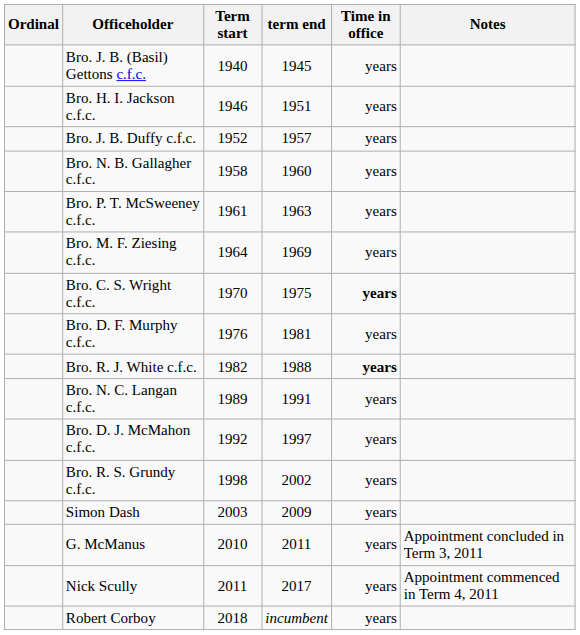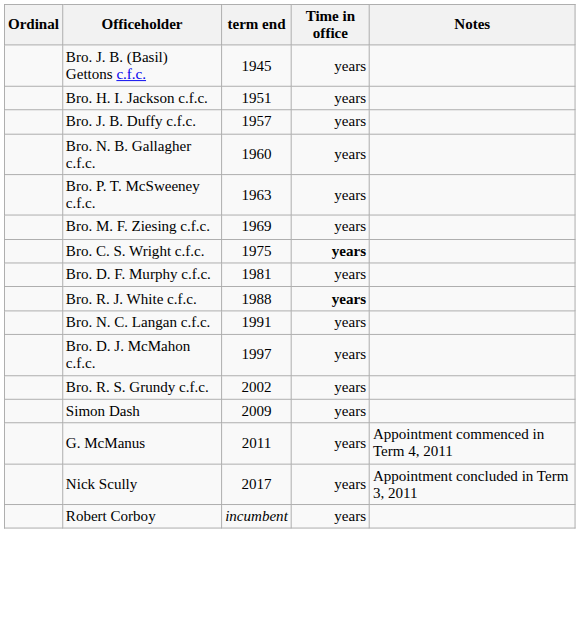- column: Term start | 1940 | 1946 | 1952 | 1958 | 1961 | 1964 | 1970 | 1976 | 1982 | 1989 | 1992 | 1998 | 2003 | 2010 | 2011 | 2018
G. McManus | Notes: Appointment concluded in Term 3, 2011 -> Appointment commenced in Term 4, 2011
Nick Scully | Notes: Appointment commenced in Term 4, 2011 -> Appointment concluded in Term 3, 2011
